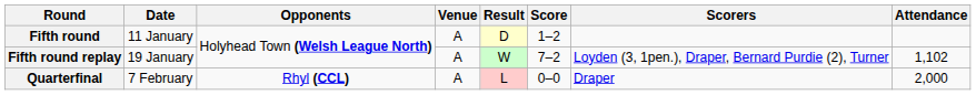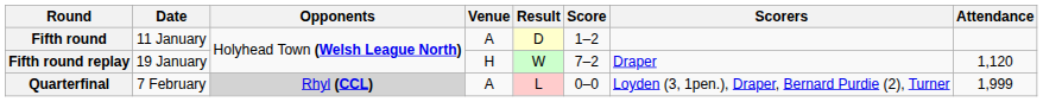Fifth round replay | Venue: A -> H
Fifth round replay | Scorers: Loyden (3, 1pen.), Draper, Bernard Purdie (2), Turner -> Draper
Fifth round replay | Attendance: 1,102 -> 1,120
Quarterfinal | Opponents: no background -> lightgrey background
Quarterfinal | Scorers: Draper -> Loyden (3, 1pen.), Draper, Bernard Purdie (2), Turner
Quarterfinal | Attendance: 2,000 -> 1,999
